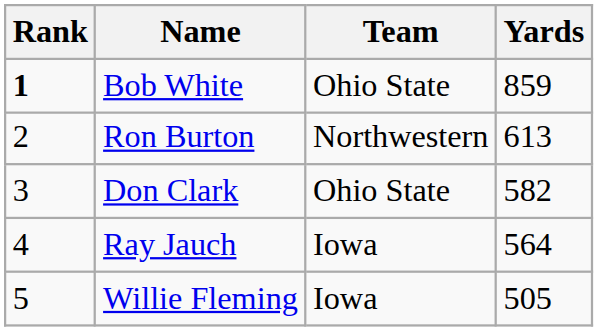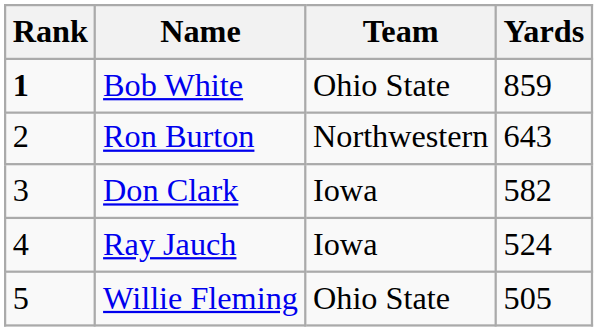Ron Burton | Yards: 613 -> 643
Don Clark | Team: Ohio State -> Iowa
Ray Jauch | Yards: 564 -> 524
Willie Fleming | Team: Iowa -> Ohio State
